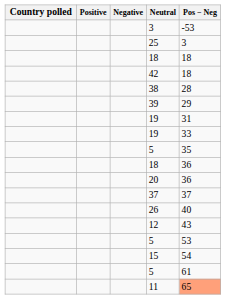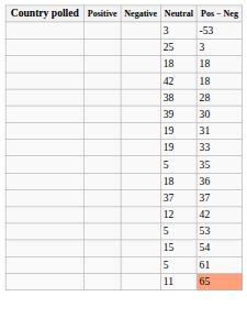39 | Pos − Neg: 29 -> 30
- row: 20 | 36
- row: 26 | 40
12 | Pos − Neg: 43 -> 42
